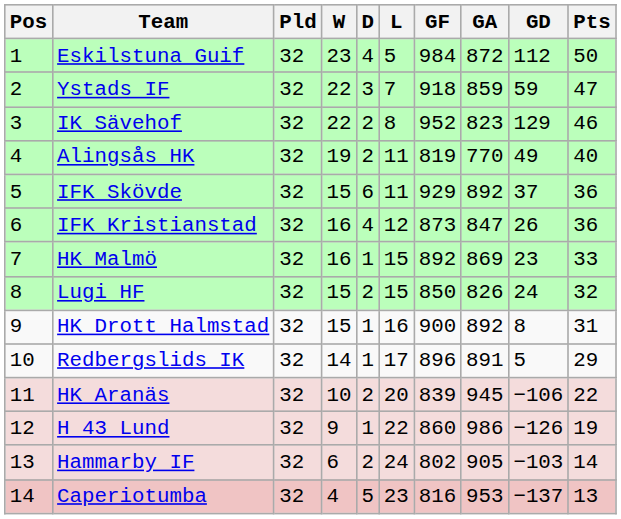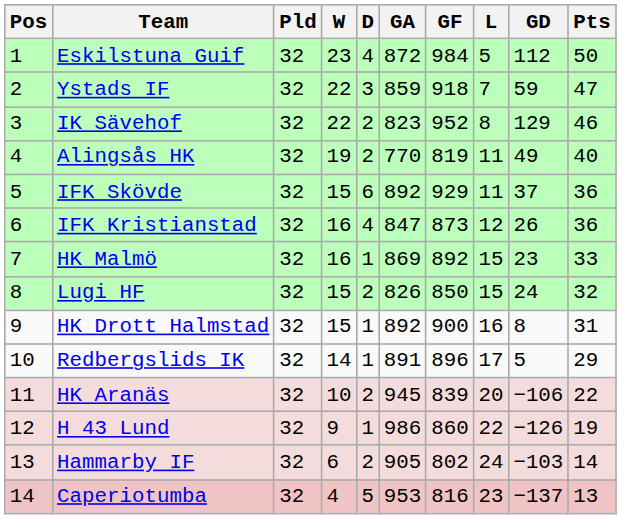columns swapped: L <-> GA
